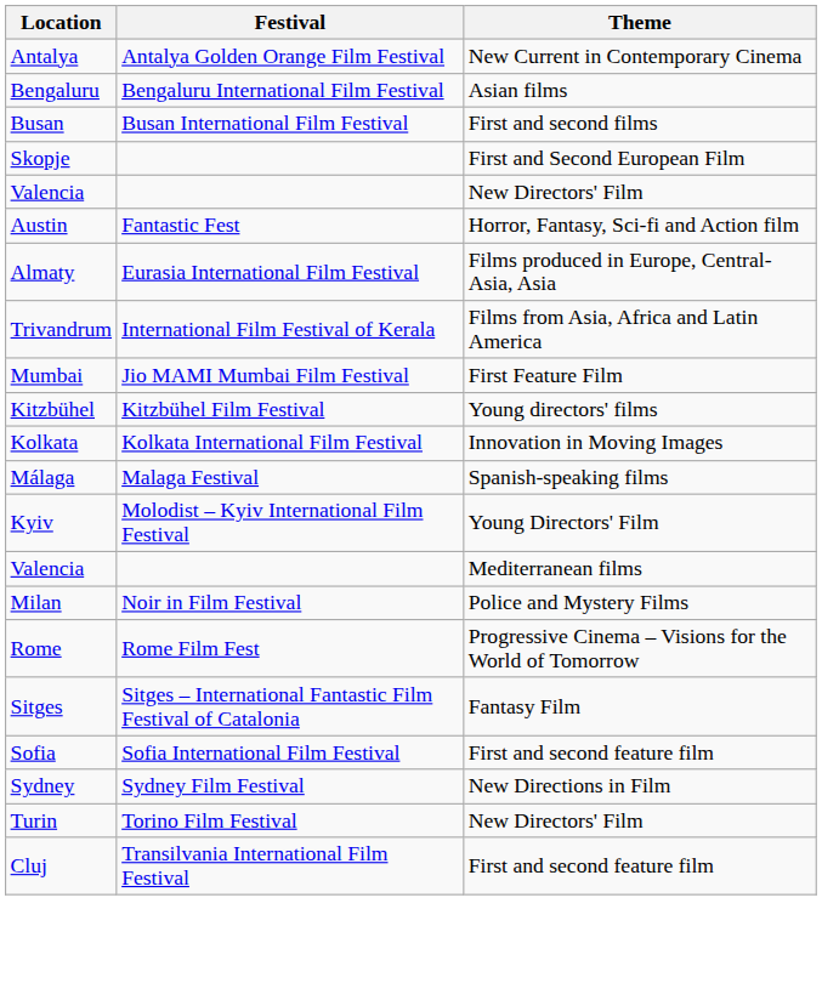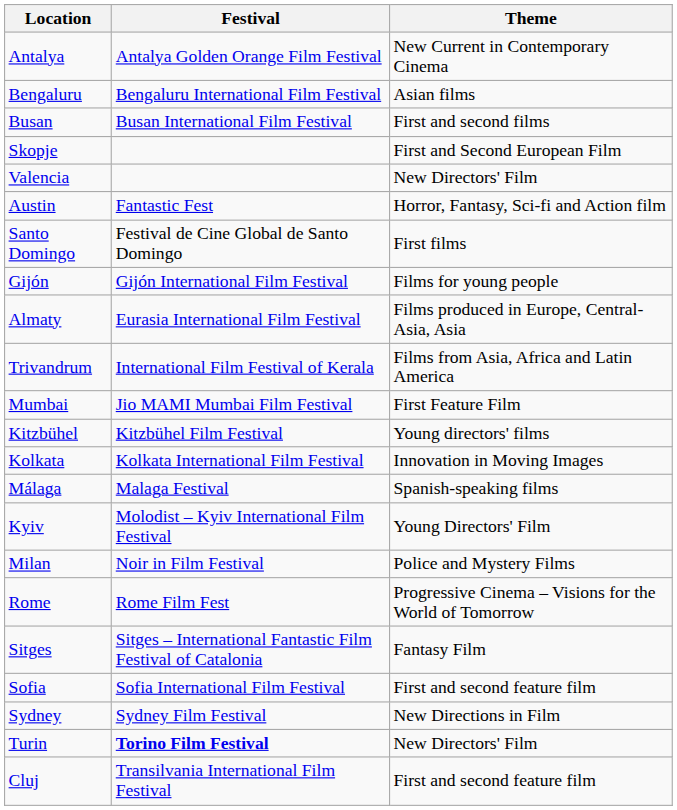+ row: Santo Domingo | Festival de Cine Global de Santo Domingo | First films
+ row: Gijón | Gijón International Film Festival | Films for young people
- row: Valencia | Mediterranean films
Turin | Festival: normal -> bold
